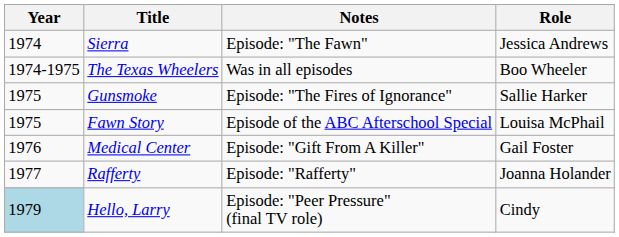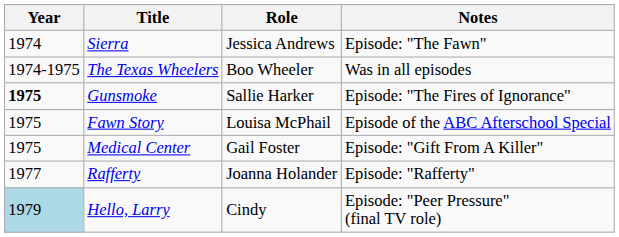columns swapped: Role <-> Notes
Gunsmoke | Year: normal -> bold
Medical Center | Year: 1976 -> 1975
